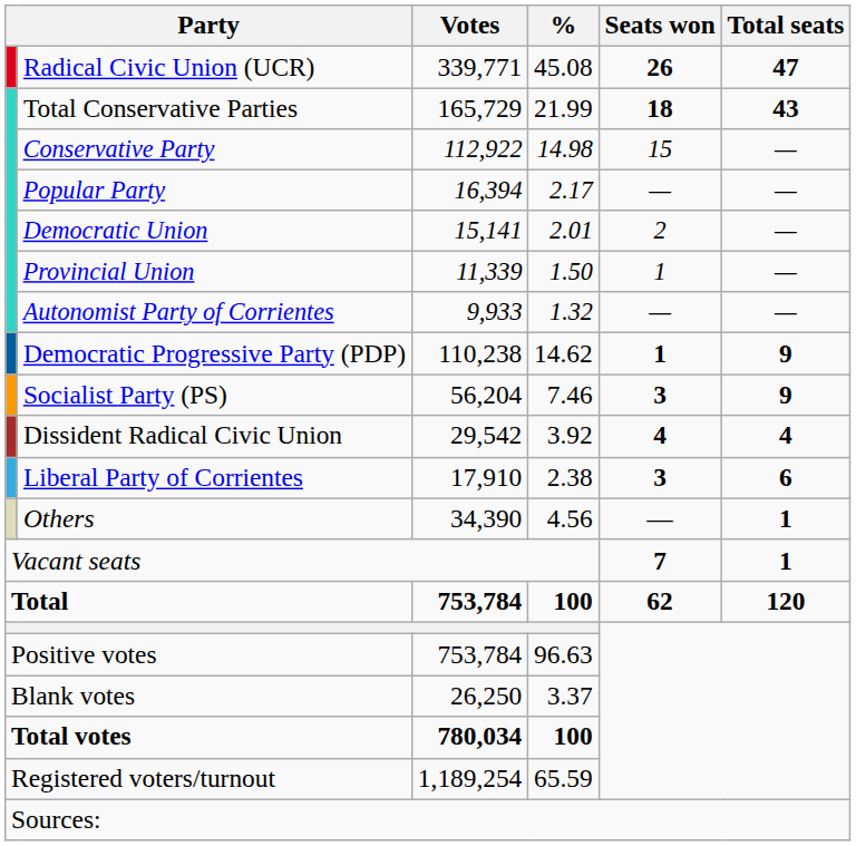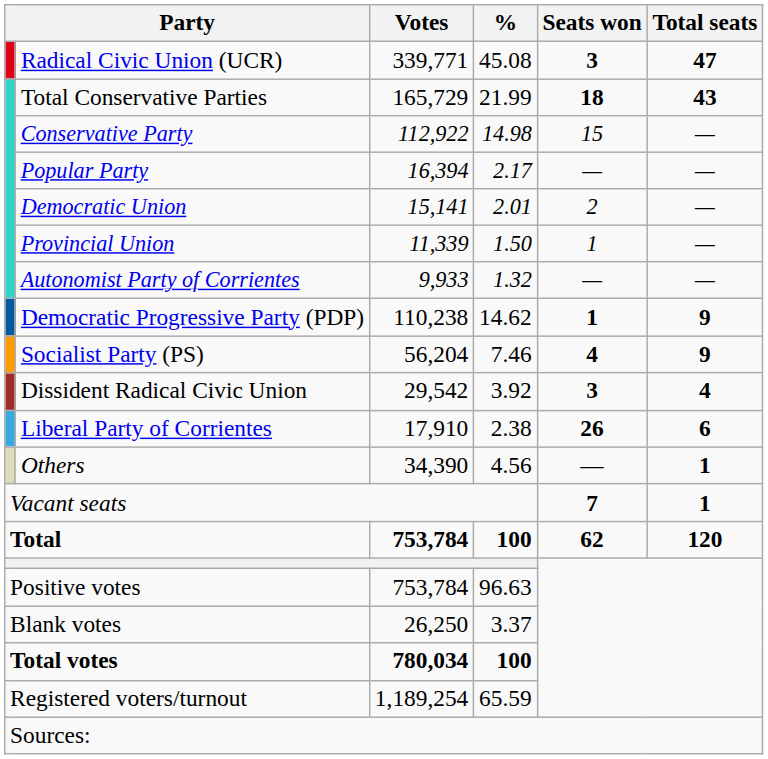Radical Civic Union (UCR) | Seats won: 26 -> 3
Socialist Party (PS) | Seats won: 3 -> 4
Dissident Radical Civic Union | Seats won: 4 -> 3
Liberal Party of Corrientes | Seats won: 3 -> 26
